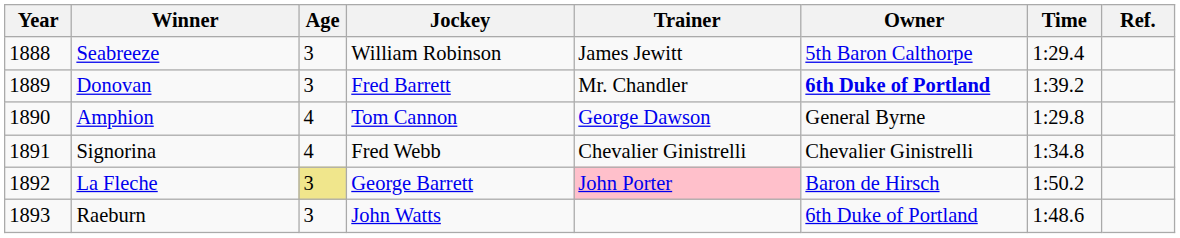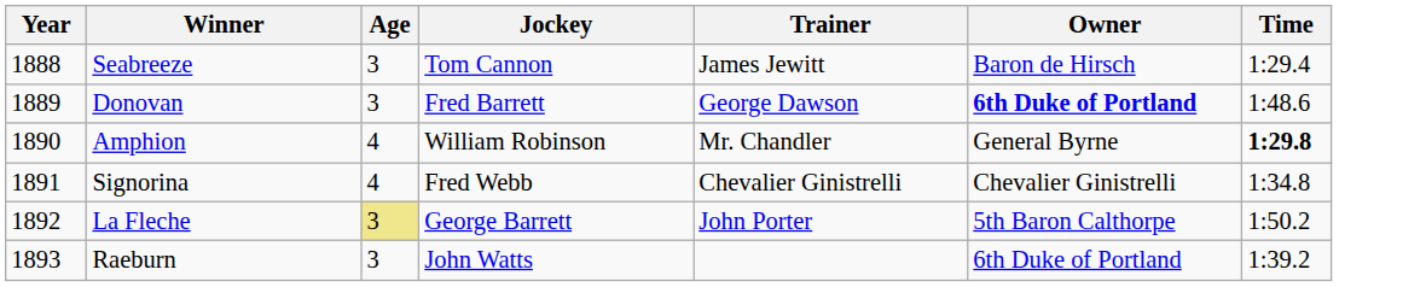- column: Ref.
Seabreeze | Jockey: William Robinson -> Tom Cannon
Seabreeze | Owner: 5th Baron Calthorpe -> Baron de Hirsch
Donovan | Trainer: Mr. Chandler -> George Dawson
Donovan | Time: 1:39.2 -> 1:48.6
Amphion | Jockey: Tom Cannon -> William Robinson
Amphion | Trainer: George Dawson -> Mr. Chandler
Amphion | Time: normal -> bold
La Fleche | Trainer: pink background -> no background
La Fleche | Owner: Baron de Hirsch -> 5th Baron Calthorpe
Raeburn | Time: 1:48.6 -> 1:39.2
